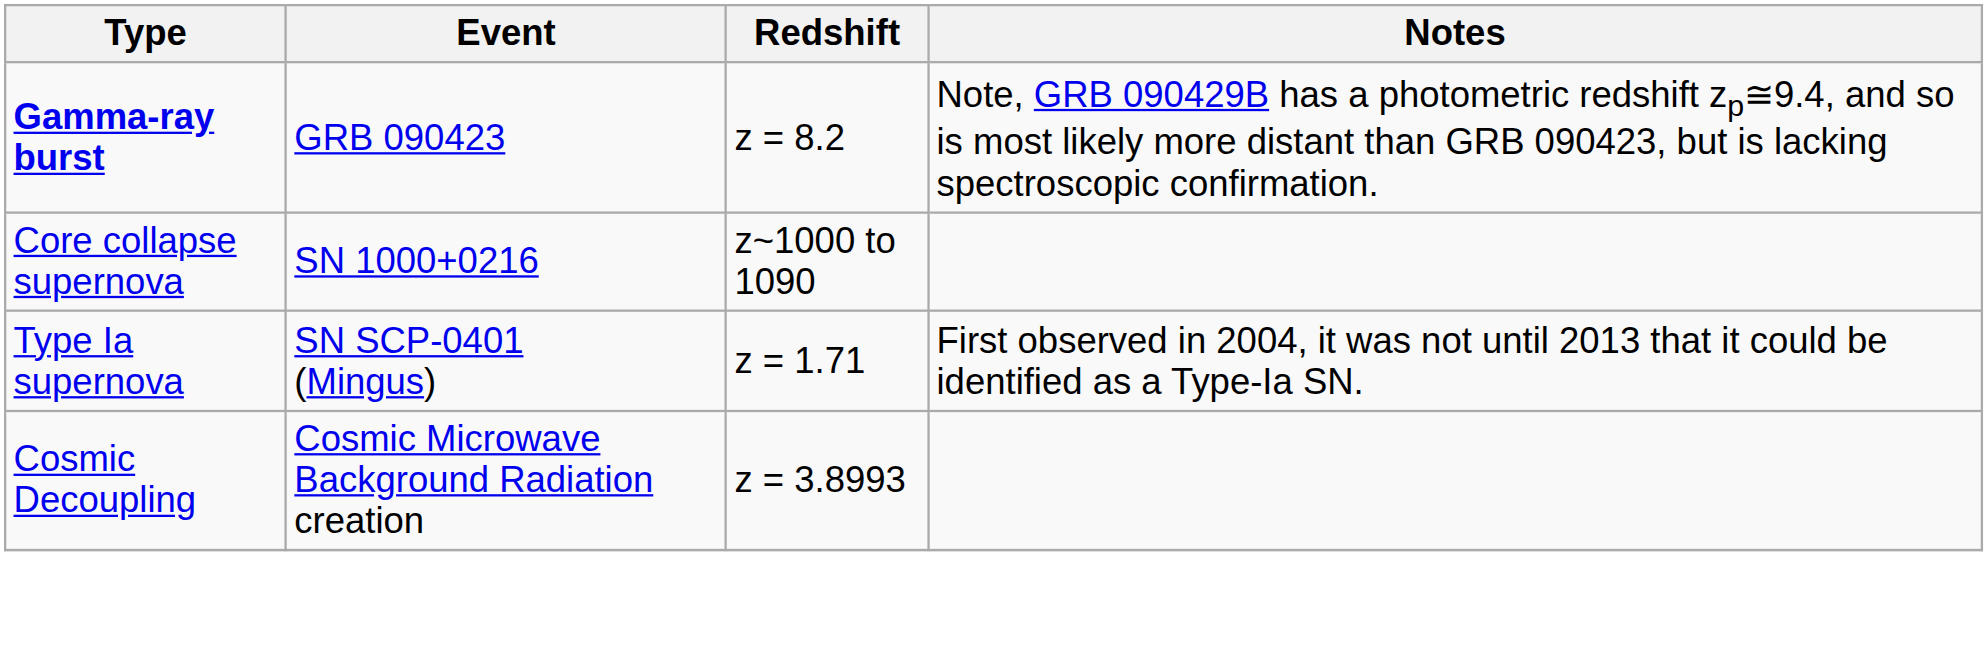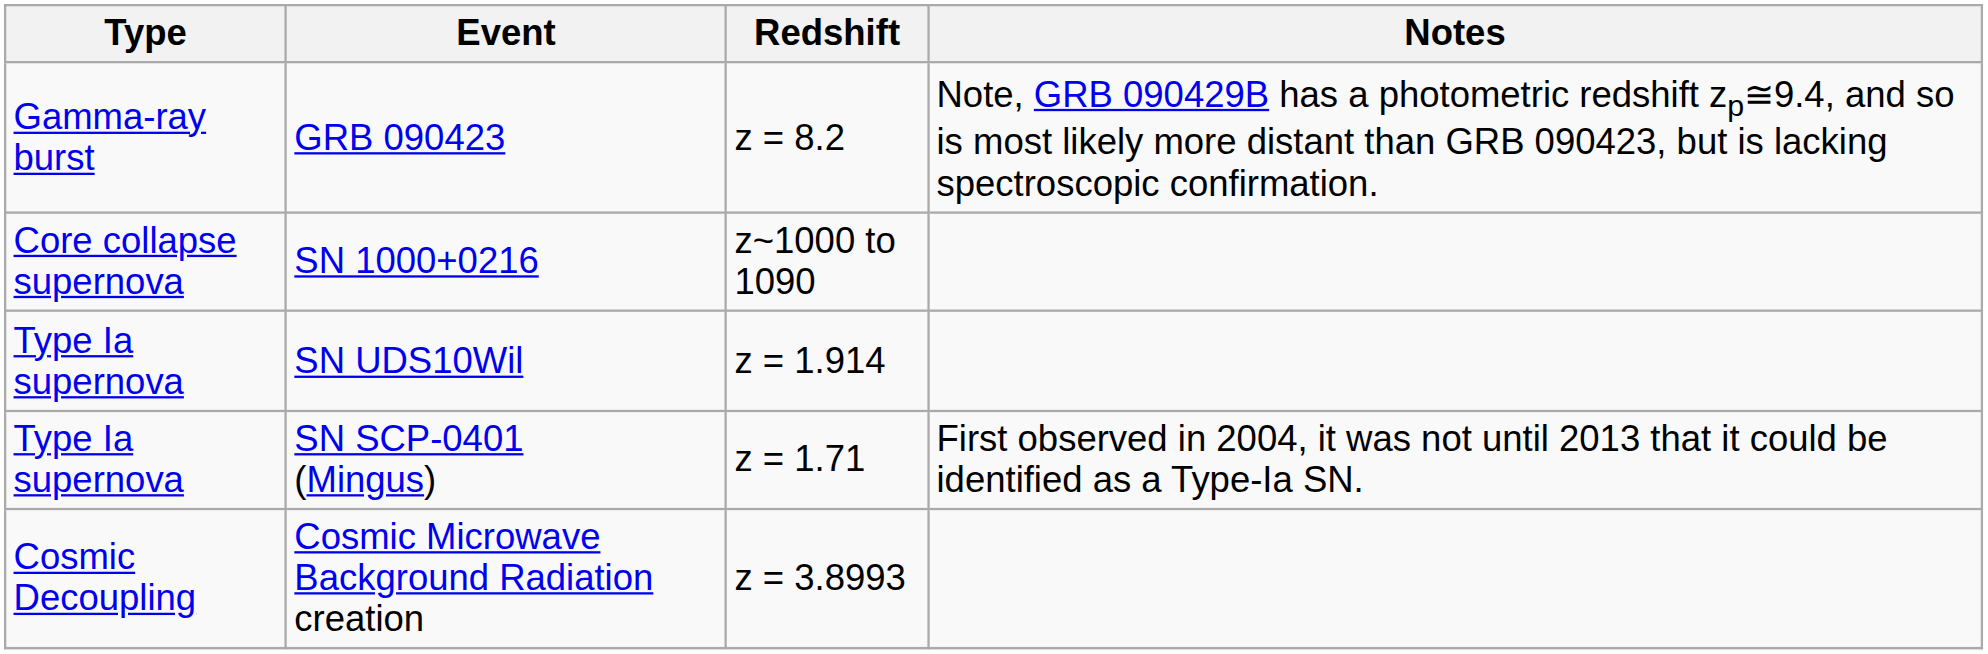GRB 090423 | Type: bold -> normal
+ row: Type Ia supernova | SN UDS10Wil | z = 1.914
